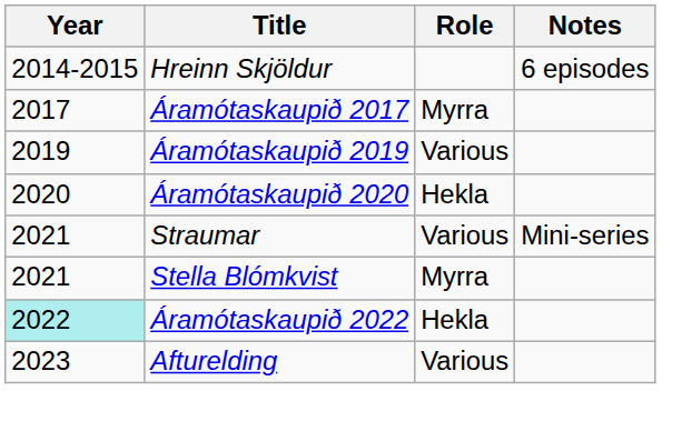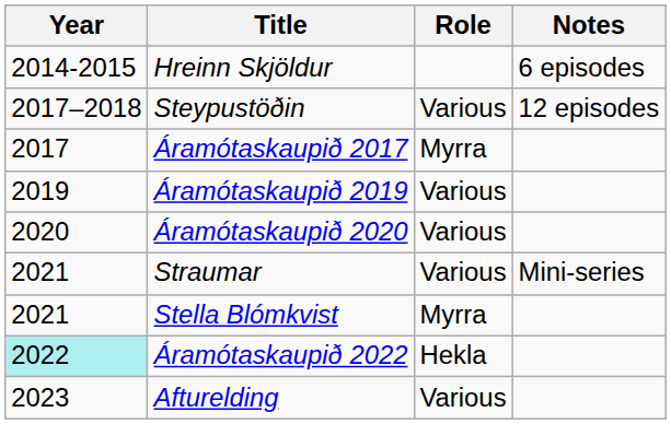+ row: 2017–2018 | Steypustöðin | Various | 12 episodes
Áramótaskaupið 2020 | Role: Hekla -> Various
